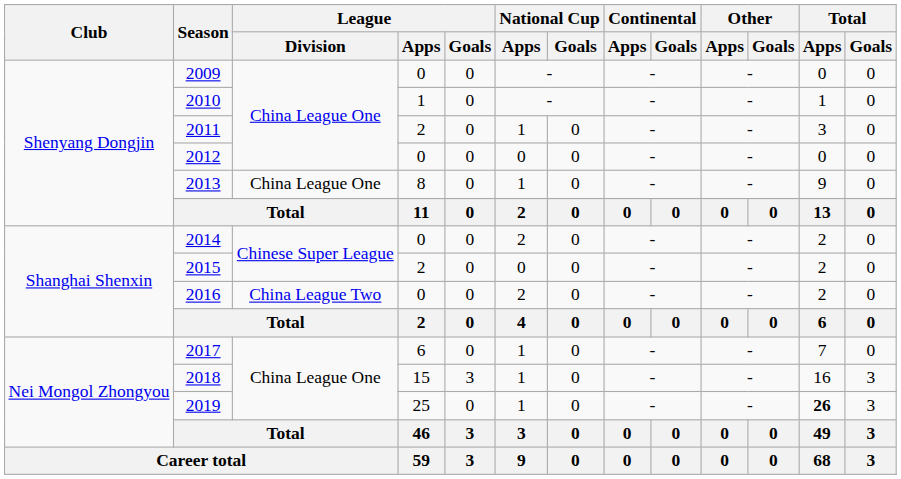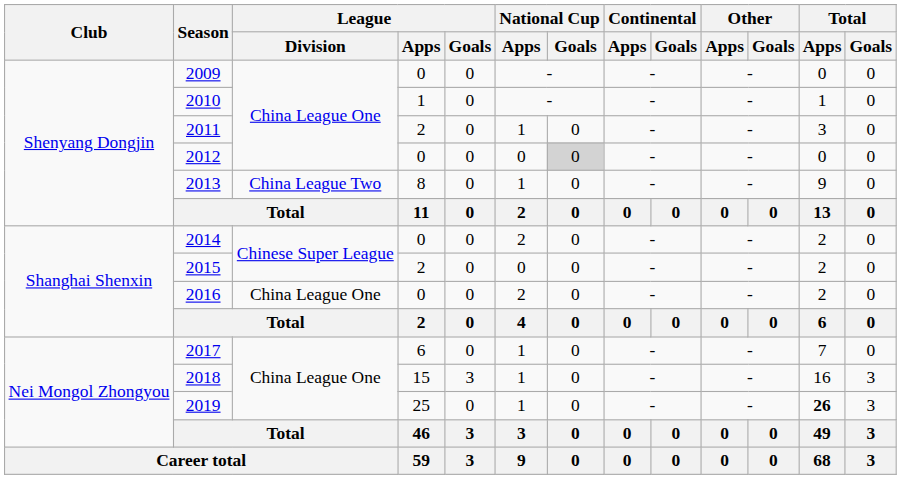2012 | National Cup / Goals: no background -> lightgrey background
2013 | League / Division: China League One -> China League Two
2016 | League / Division: China League Two -> China League One
